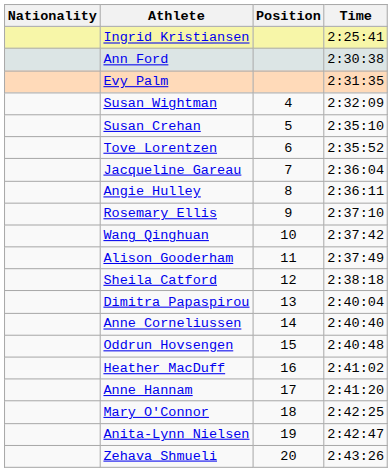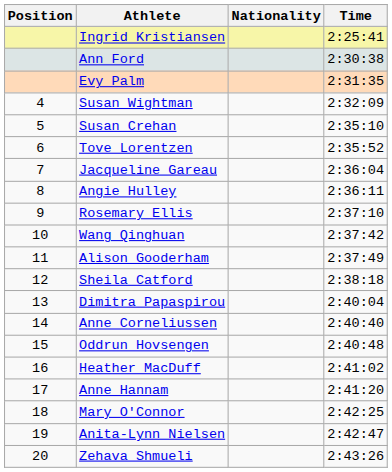columns swapped: Position <-> Nationality
